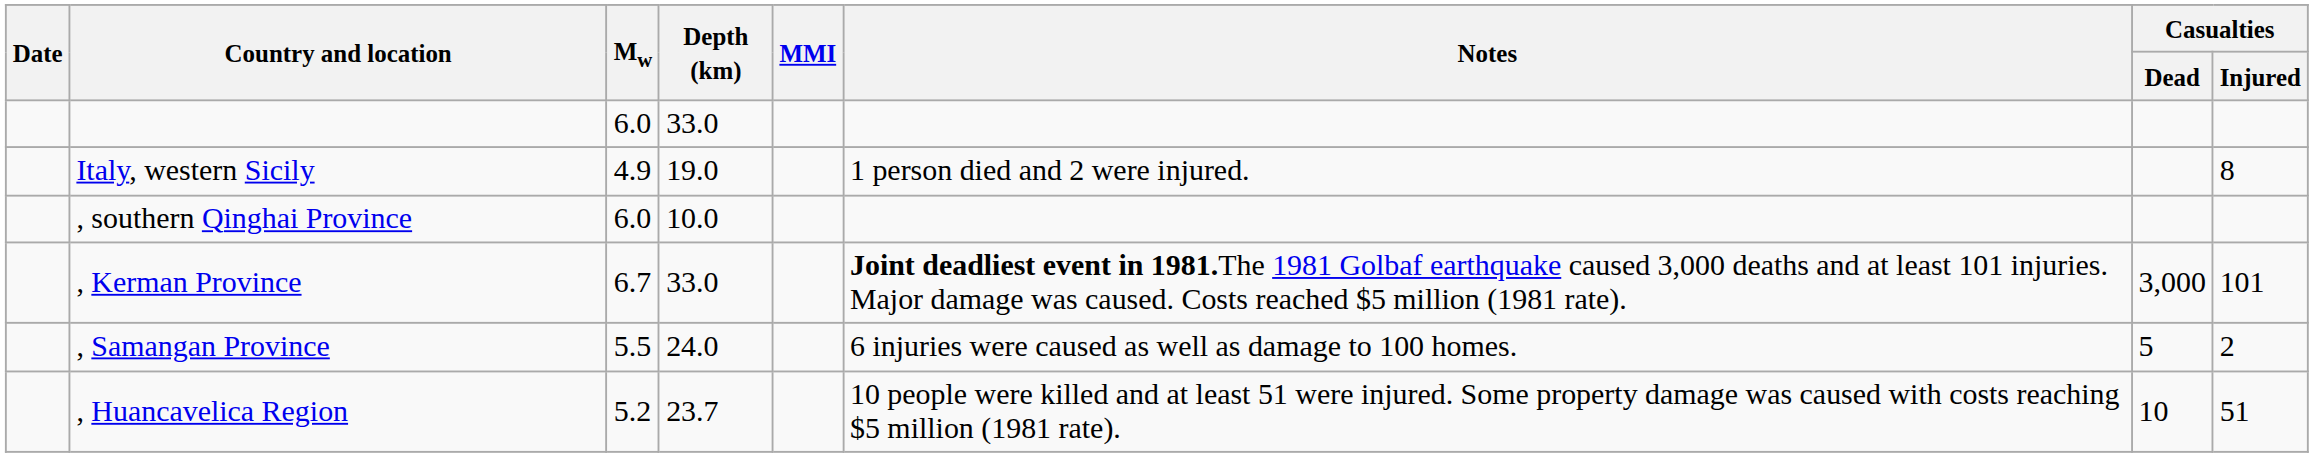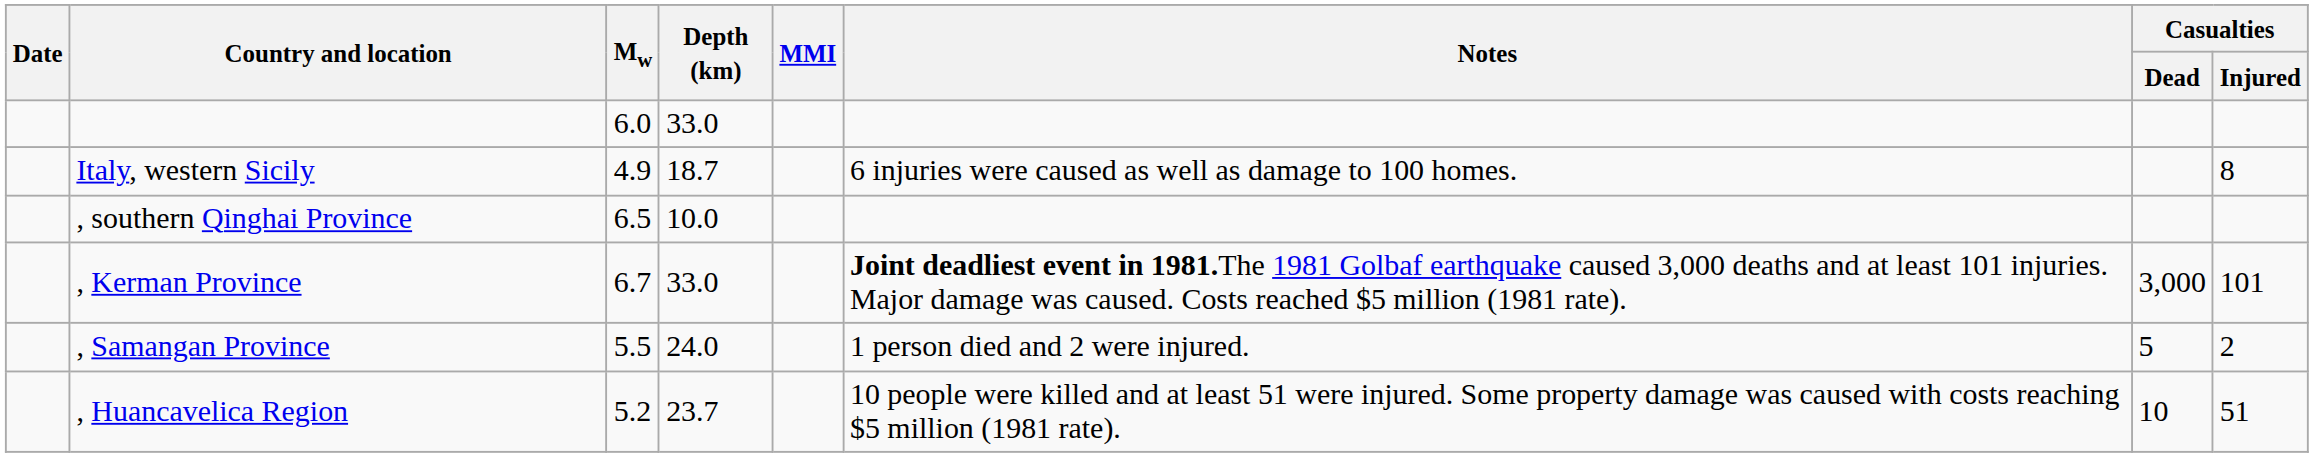Italy, western Sicily | Depth (km): 19.0 -> 18.7
Italy, western Sicily | Notes: 1 person died and 2 were injured. -> 6 injuries were caused as well as damage to 100 homes.
, southern Qinghai Province | Mw: 6.0 -> 6.5
, Samangan Province | Notes: 6 injuries were caused as well as damage to 100 homes. -> 1 person died and 2 were injured.
